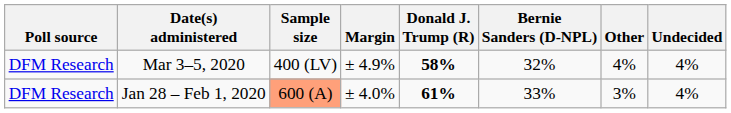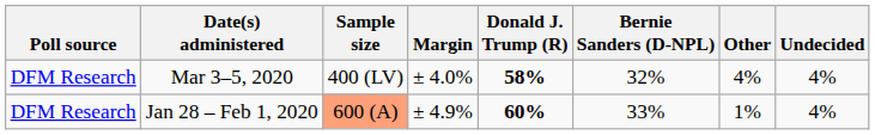Mar 3–5, 2020 | Margin: ± 4.9% -> ± 4.0%
Jan 28 – Feb 1, 2020 | Margin: ± 4.0% -> ± 4.9%
Jan 28 – Feb 1, 2020 | Donald J. Trump (R): 61% -> 60%
Jan 28 – Feb 1, 2020 | Other: 3% -> 1%
